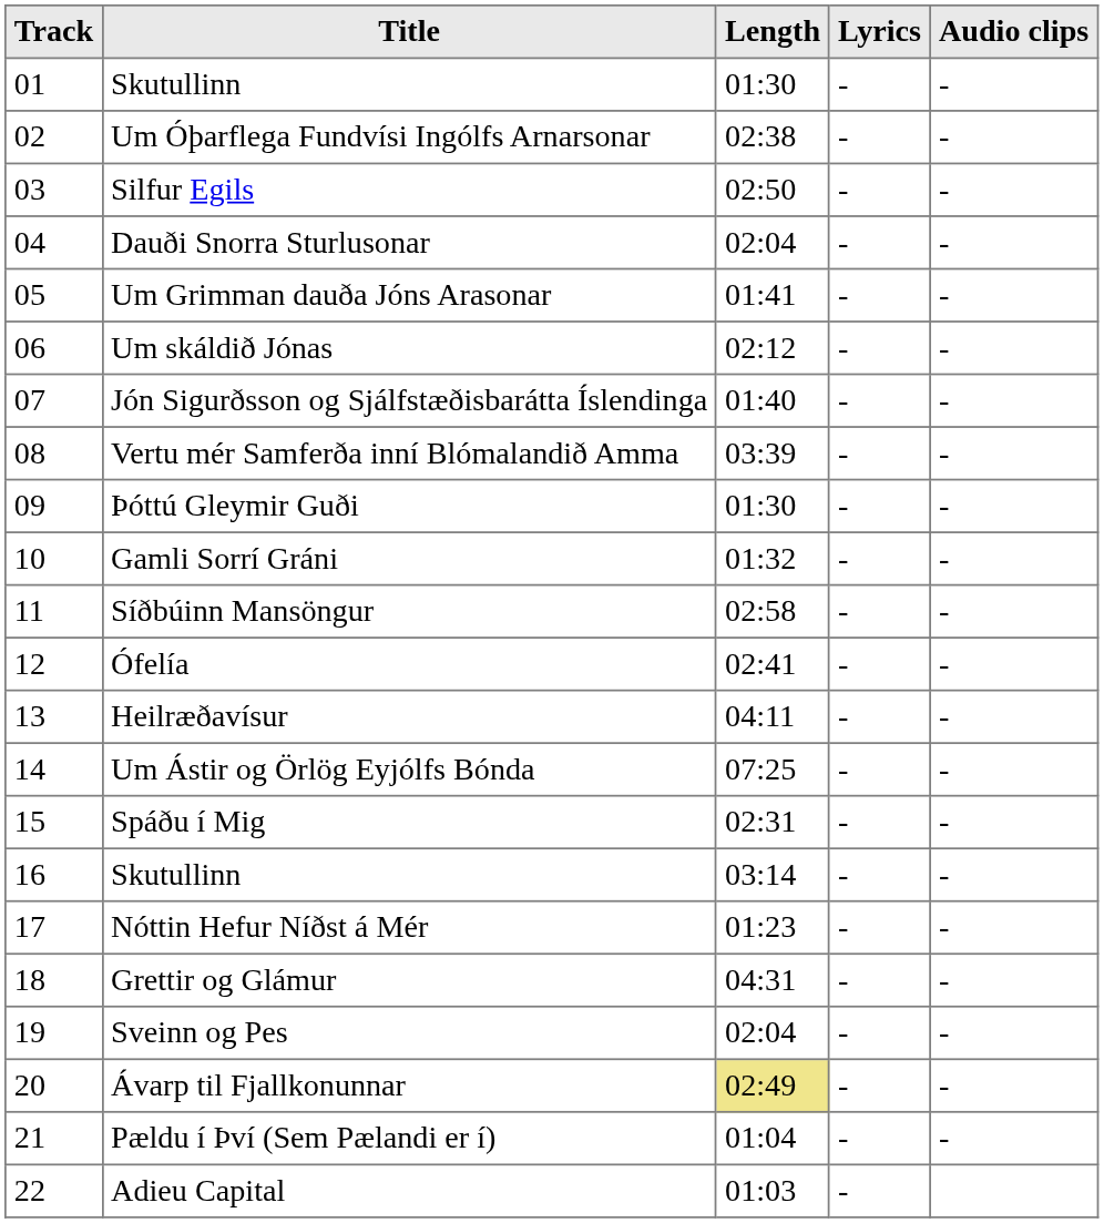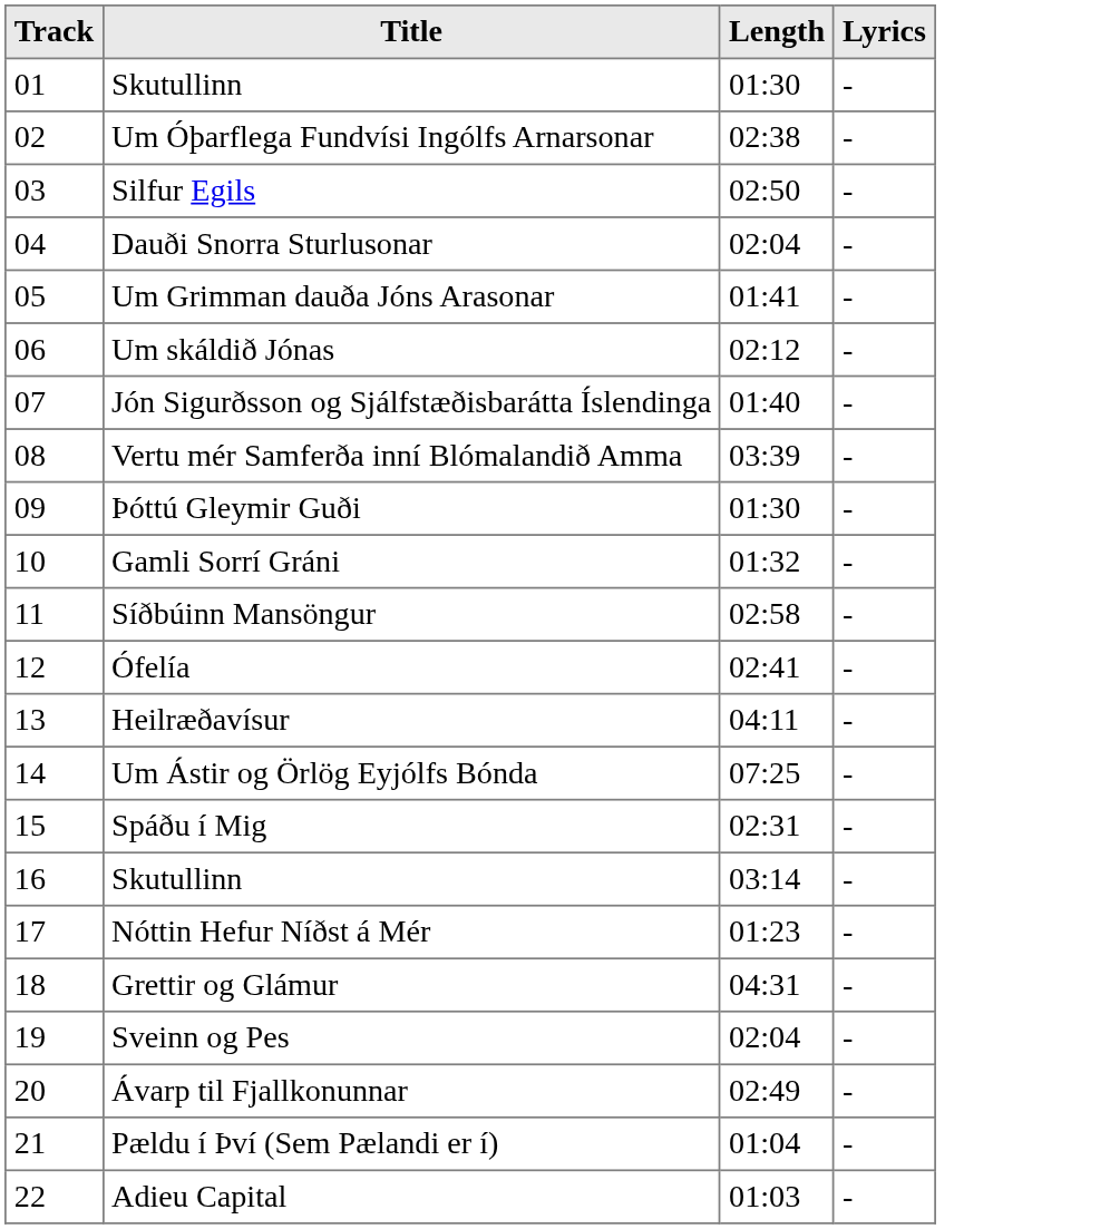- column: Audio clips | - | - | - | - | - | - | - | - | - | - | - | - | - | - | - | - | - | - | - | - | -
Ávarp til Fjallkonunnar | Length: khaki background -> no background
